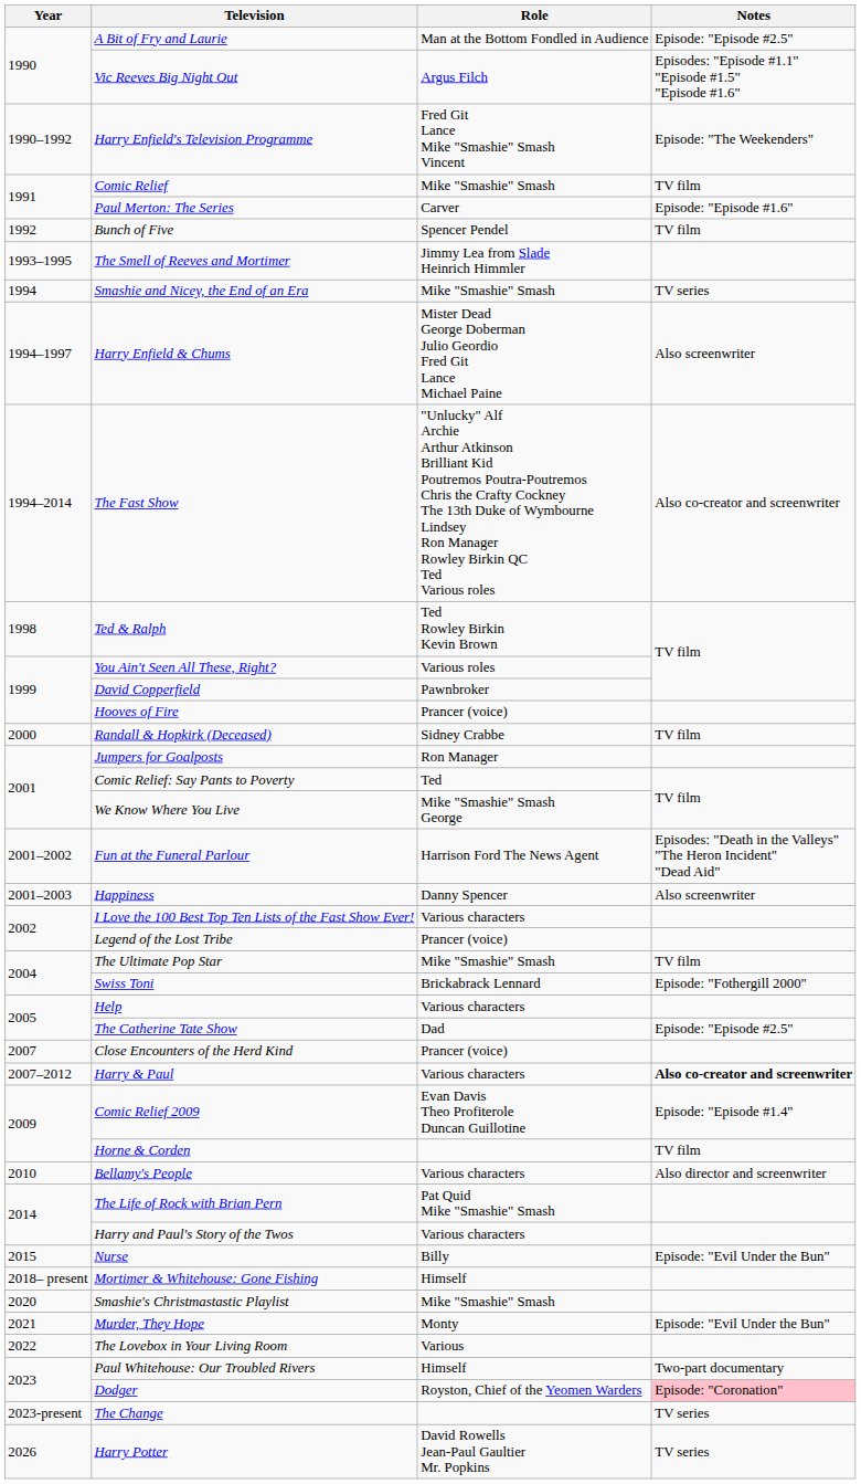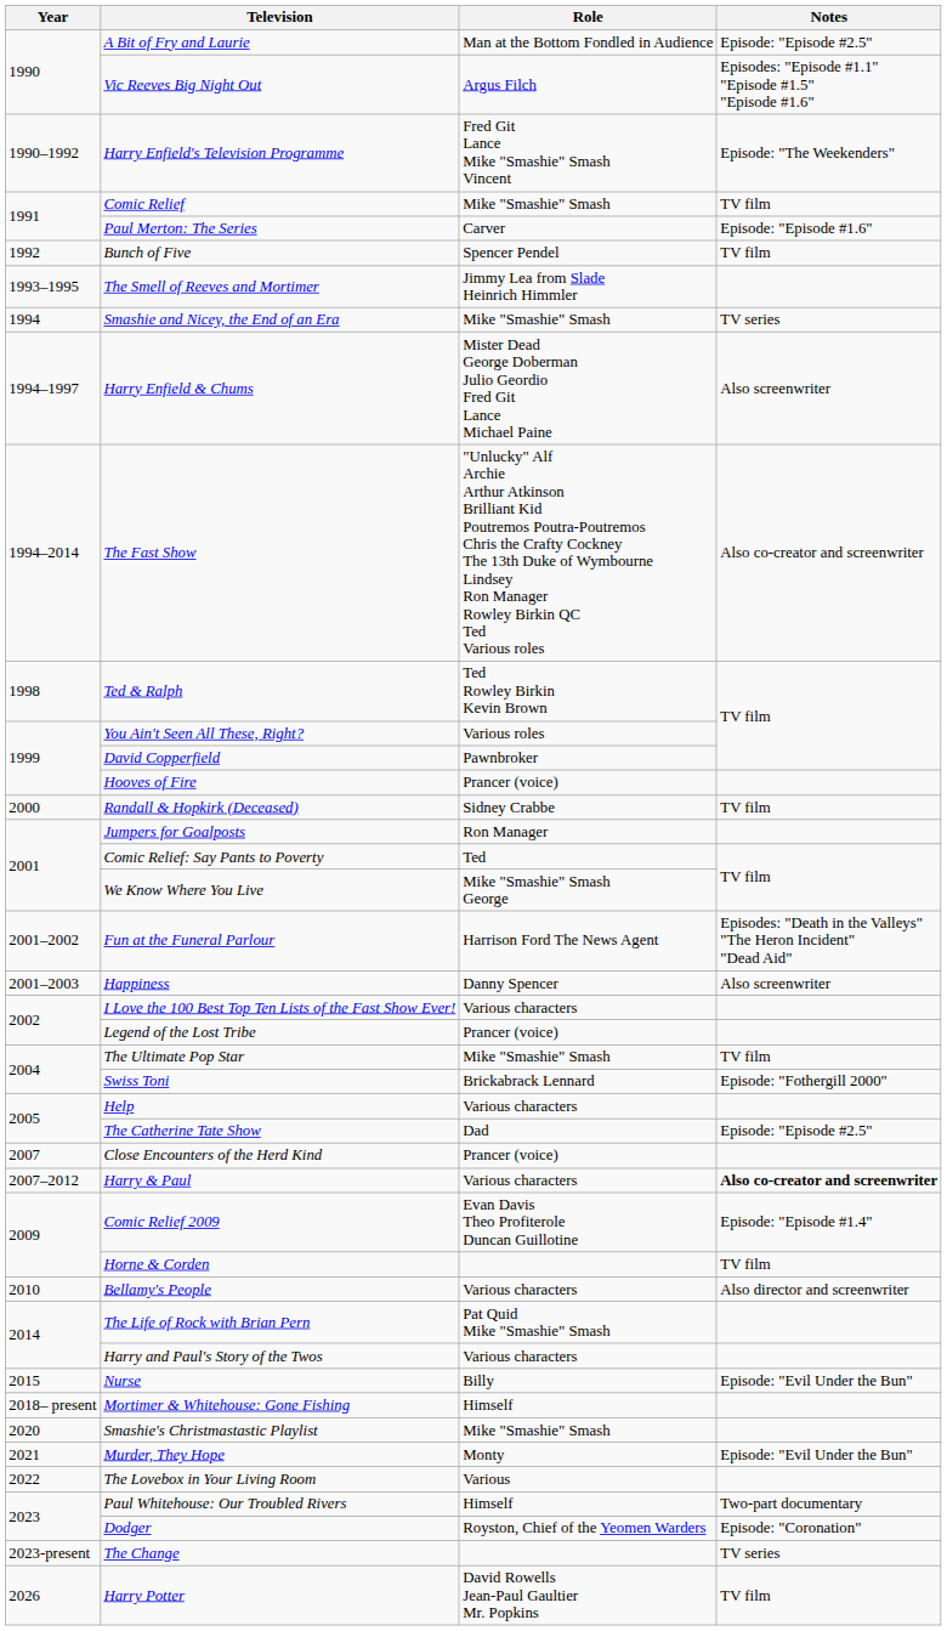Dodger | Notes: pink background -> no background
Harry Potter | Notes: TV series -> TV film
